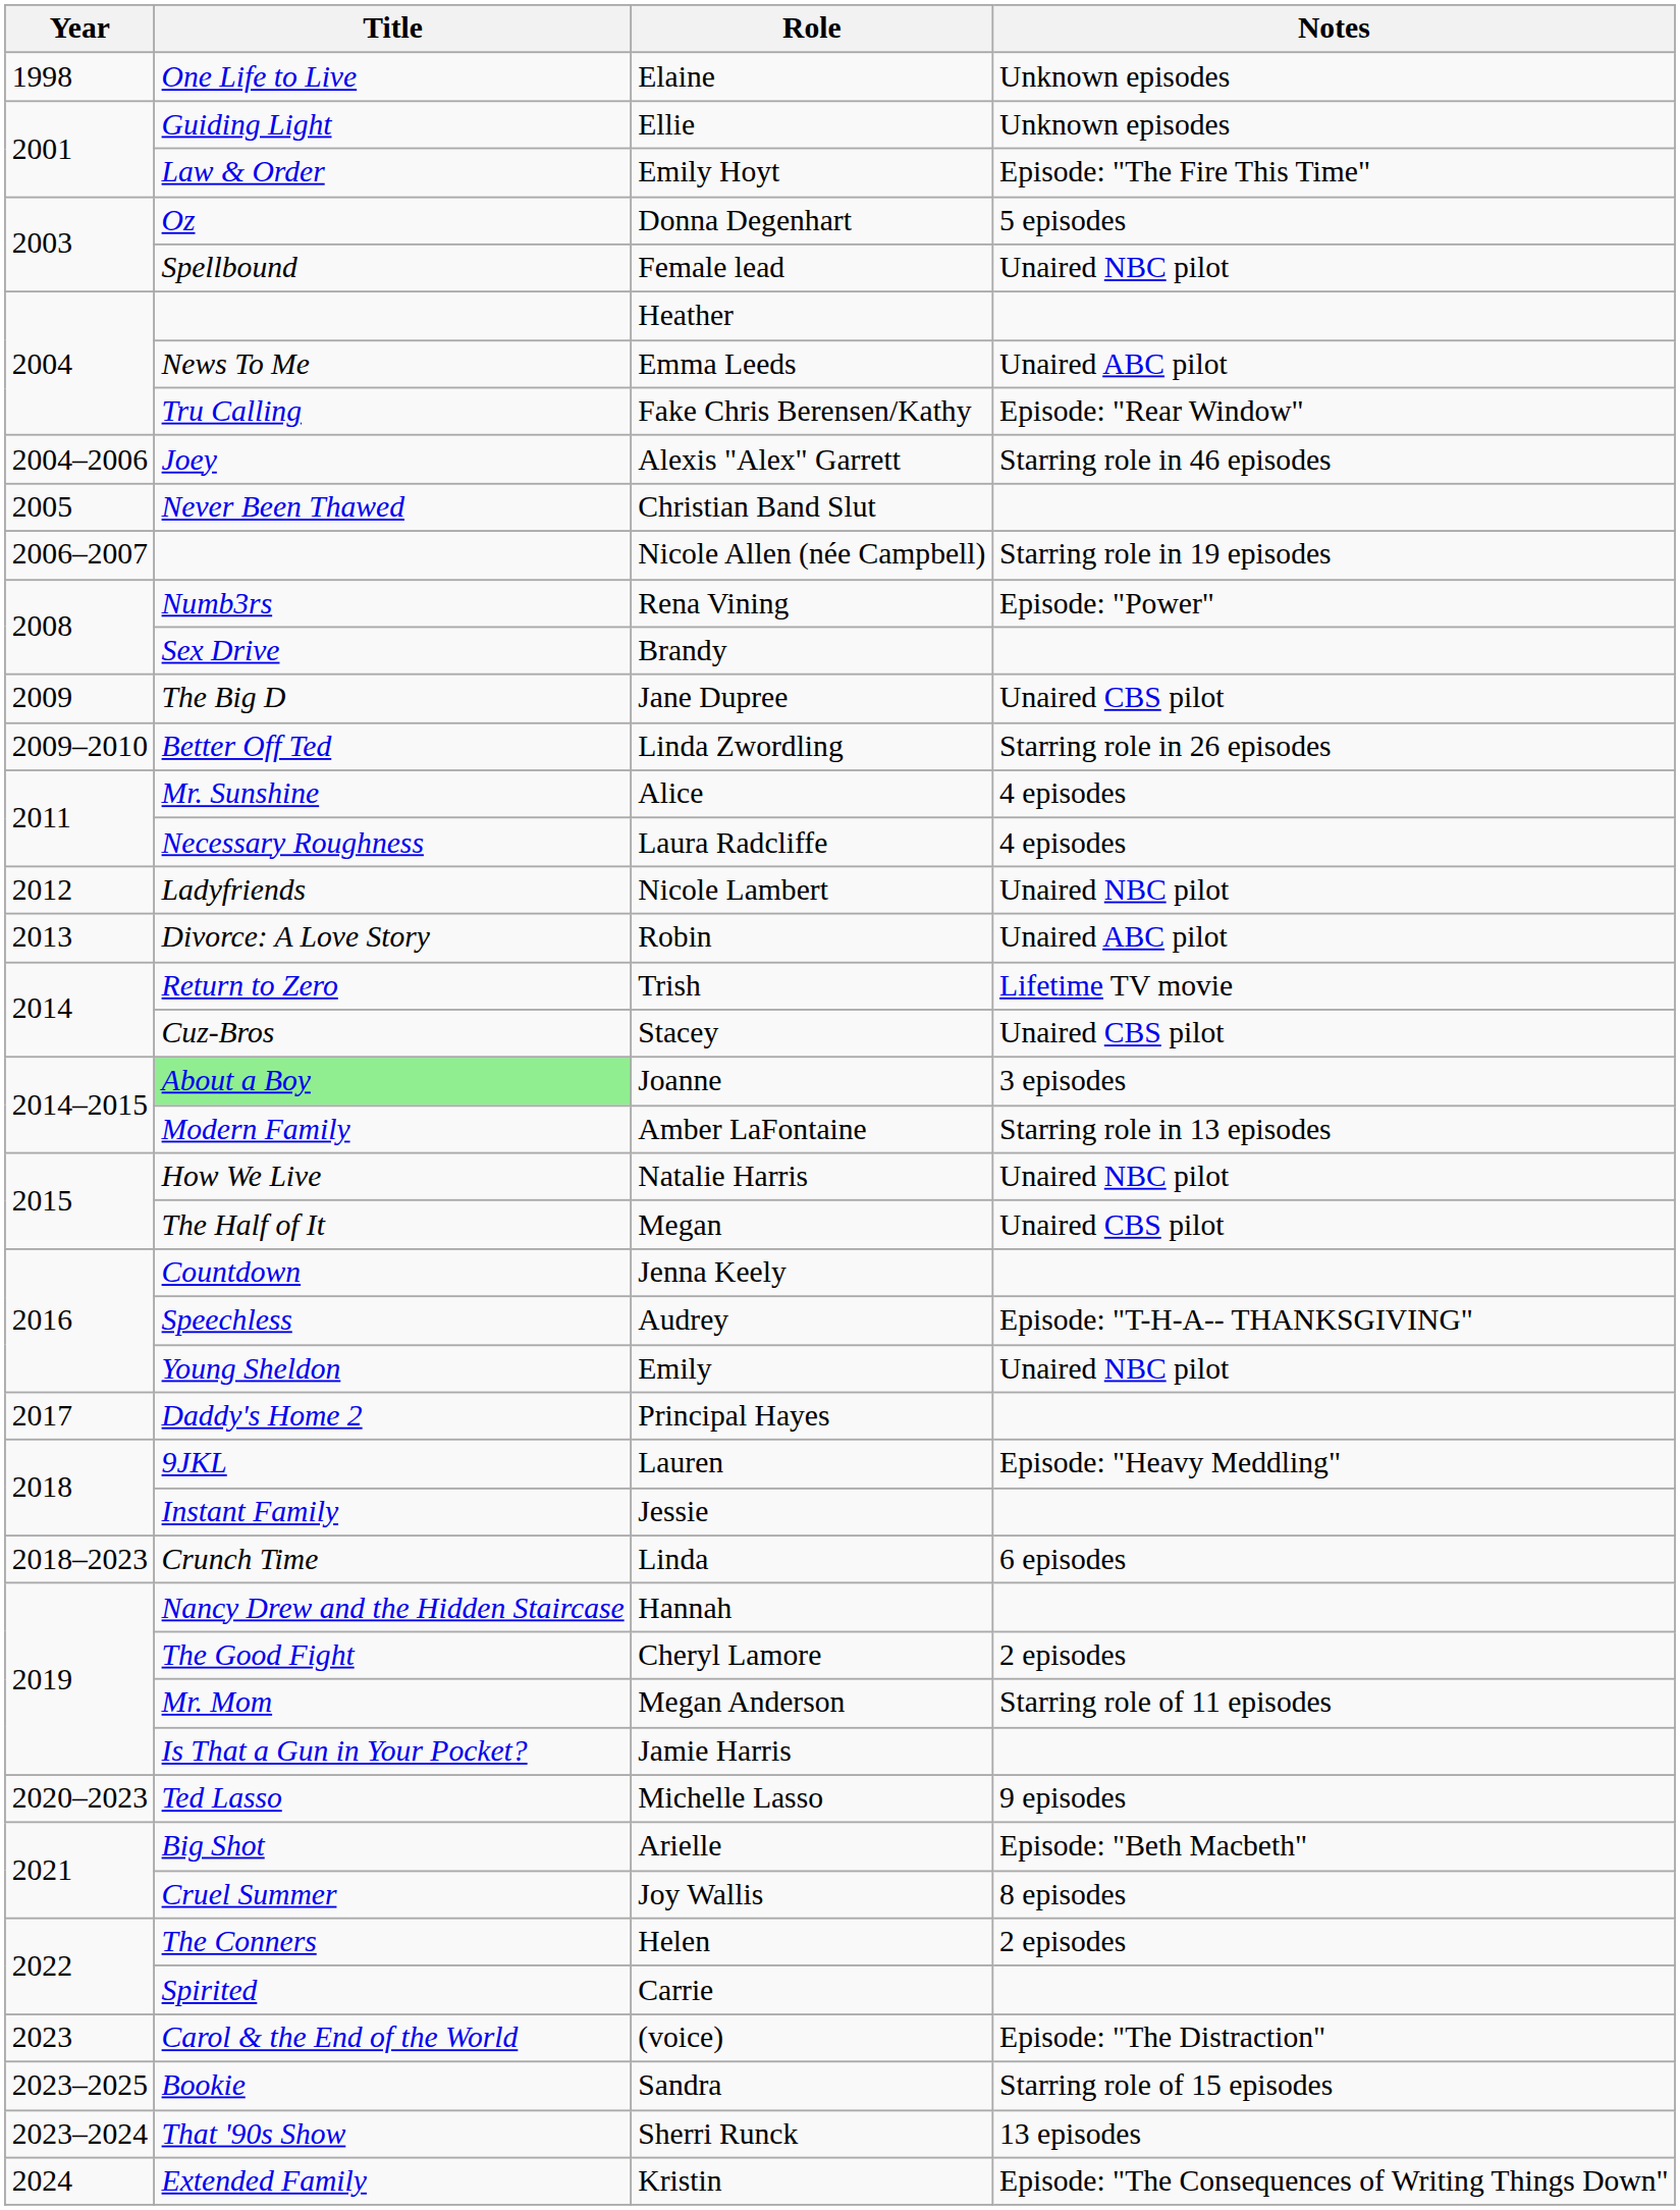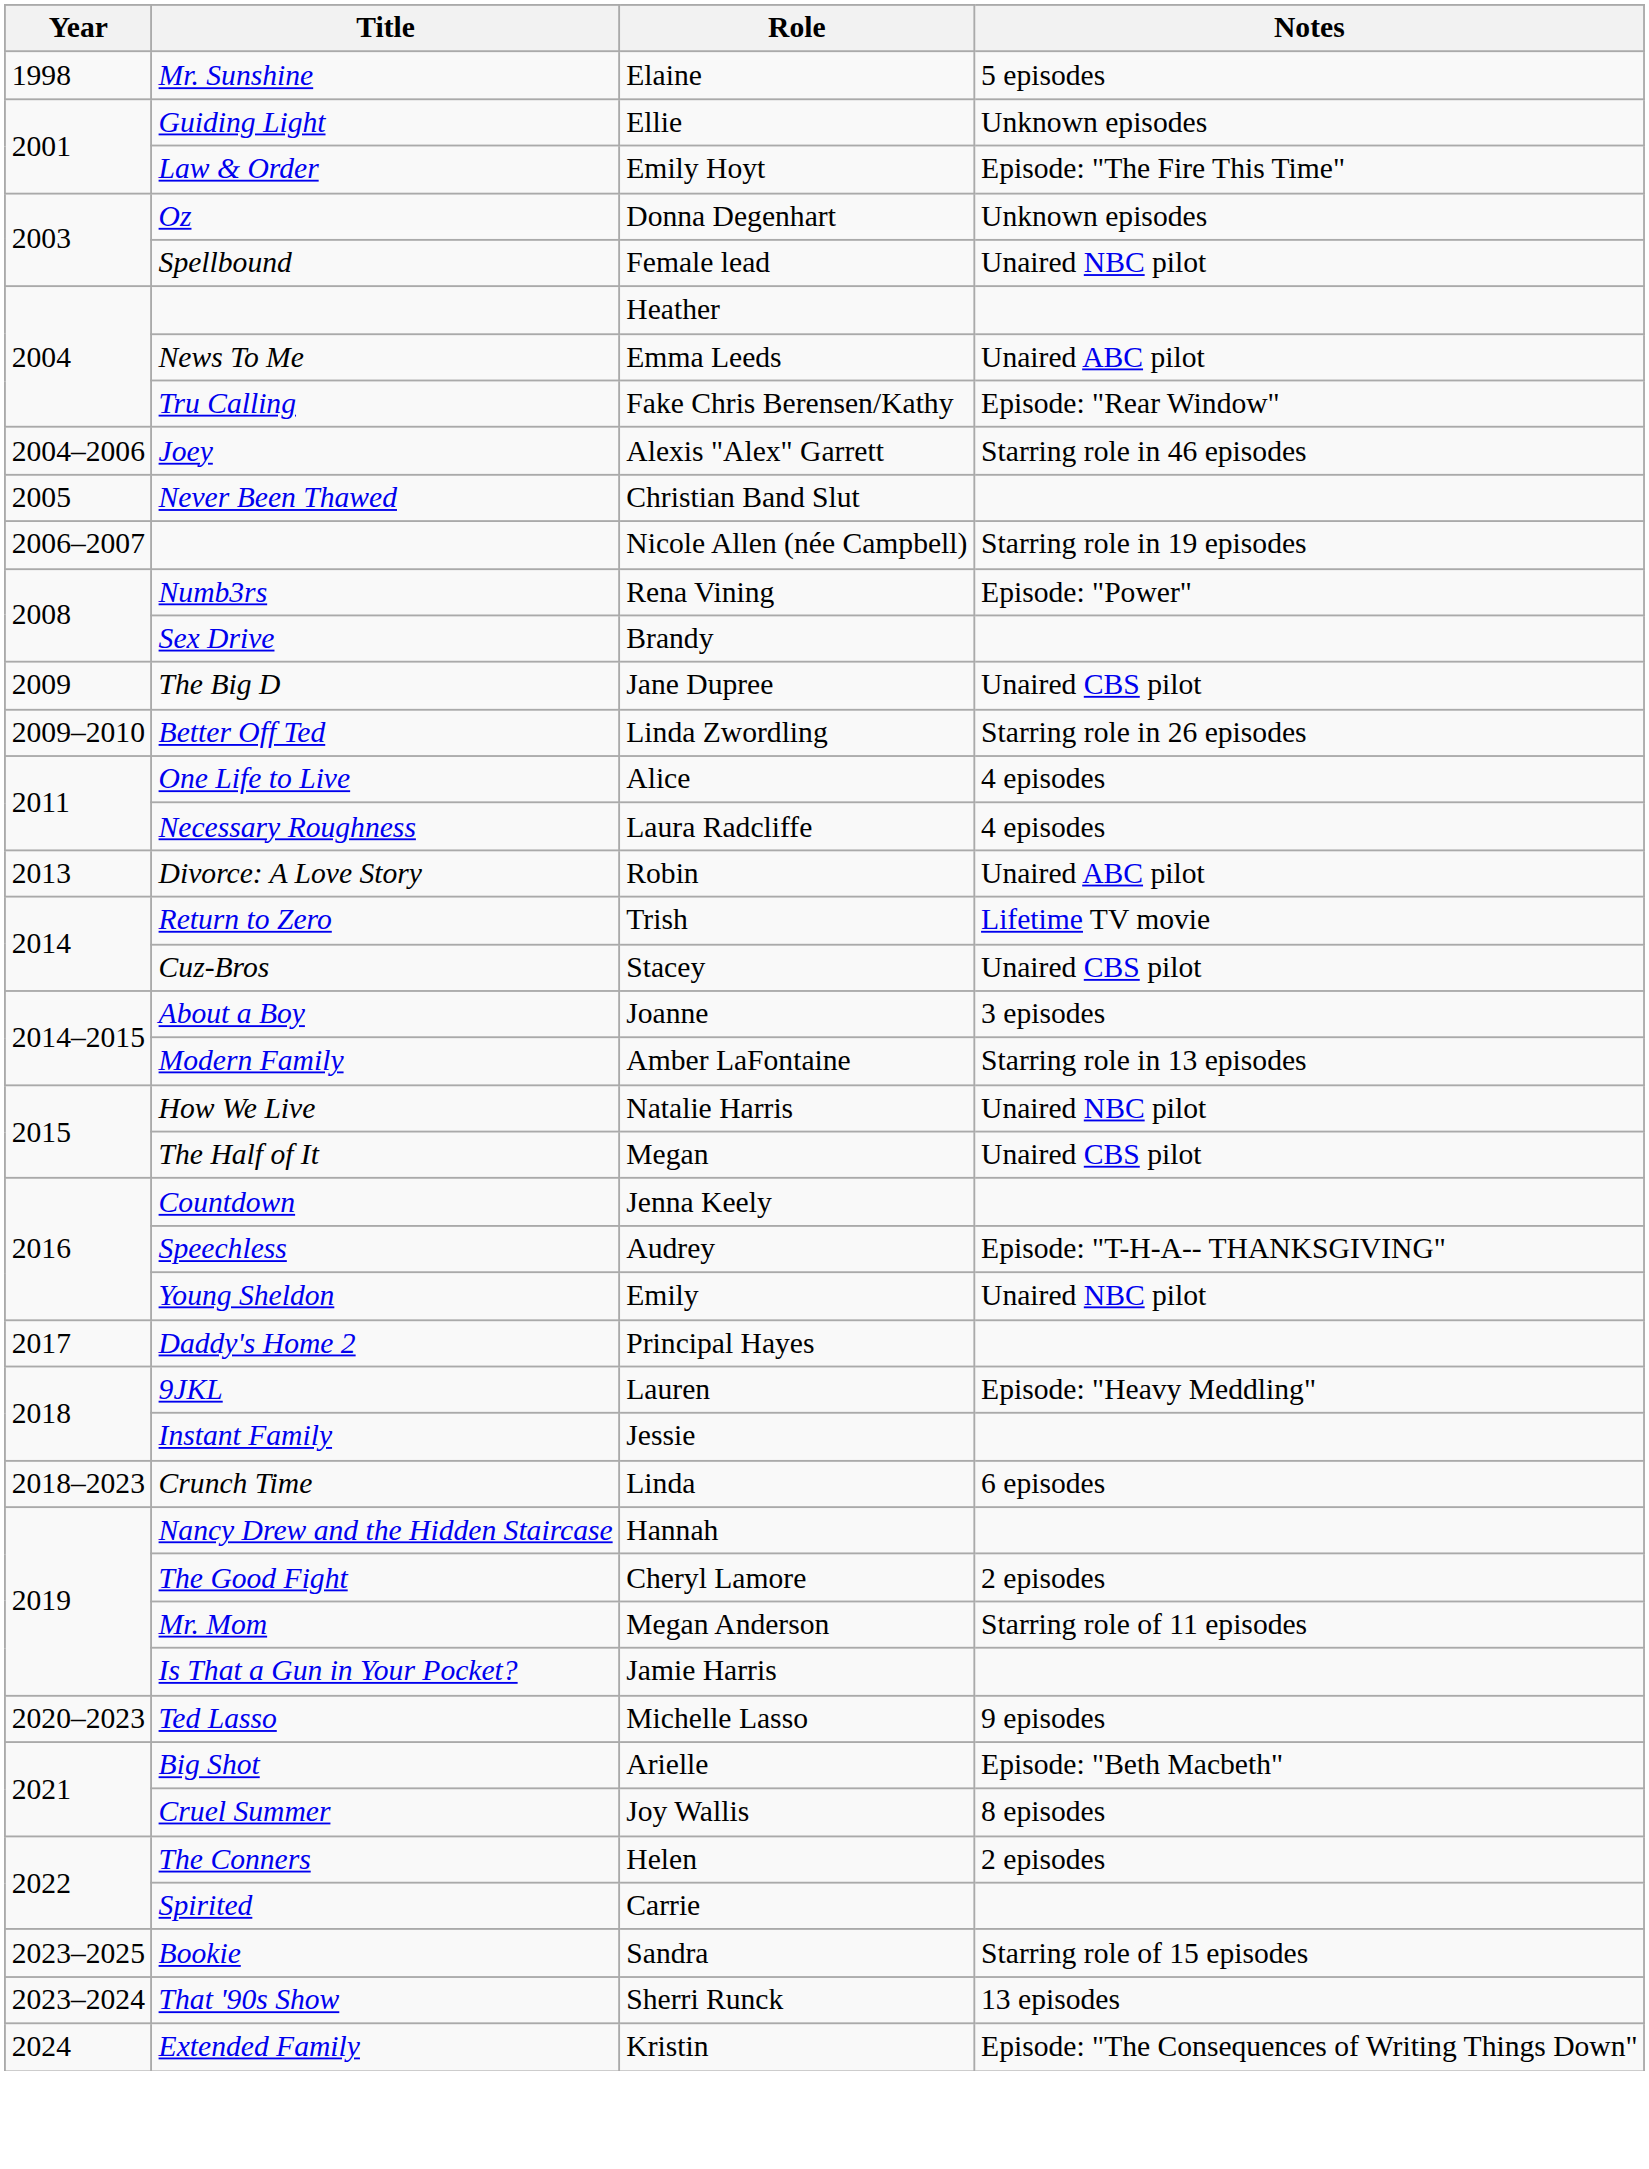Elaine | Title: One Life to Live -> Mr. Sunshine
Elaine | Notes: Unknown episodes -> 5 episodes
Donna Degenhart | Notes: 5 episodes -> Unknown episodes
Alice | Title: Mr. Sunshine -> One Life to Live
- row: 2012 | Ladyfriends | Nicole Lambert | Unaired NBC pilot
Joanne | Title: lightgreen background -> no background
- row: 2023 | Carol & the End of the World | (voice) | Episode: "The Distraction"
